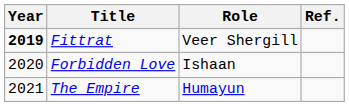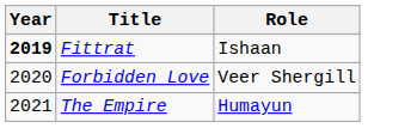- column: Ref.
Fittrat | Role: Veer Shergill -> Ishaan
Forbidden Love | Role: Ishaan -> Veer Shergill
